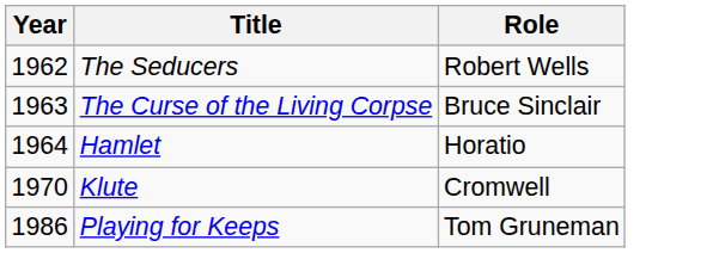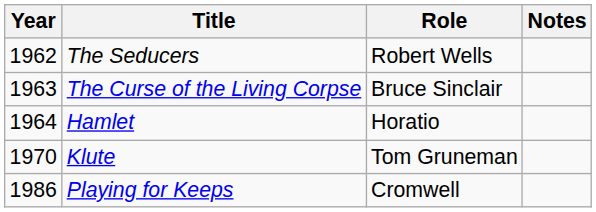+ column: Notes
Klute | Role: Cromwell -> Tom Gruneman
Playing for Keeps | Role: Tom Gruneman -> Cromwell
